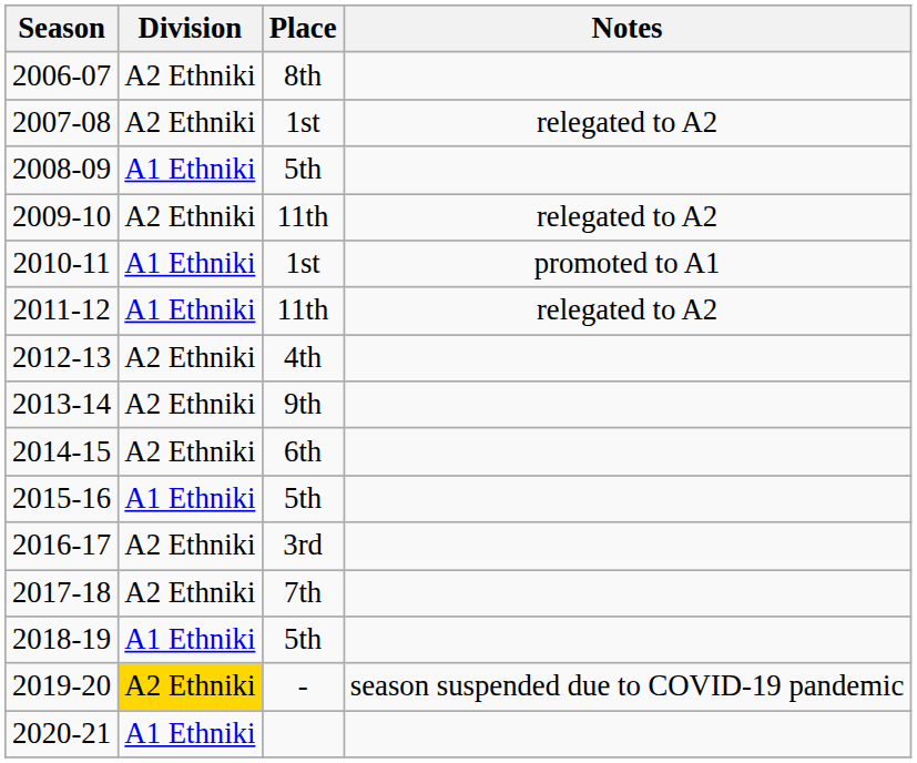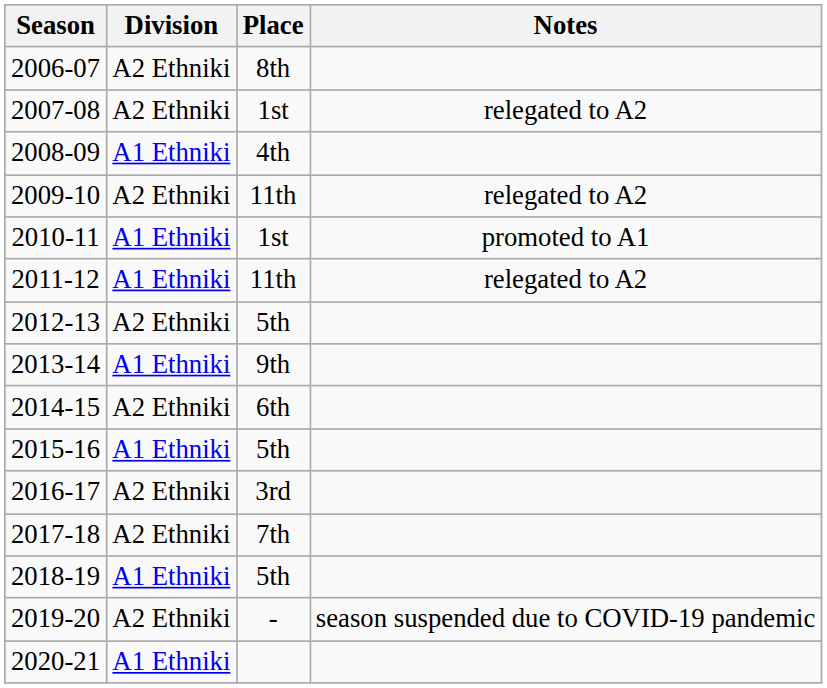2008-09 | Place: 5th -> 4th
2012-13 | Place: 4th -> 5th
2013-14 | Division: A2 Ethniki -> A1 Ethniki
2019-20 | Division: gold background -> no background
